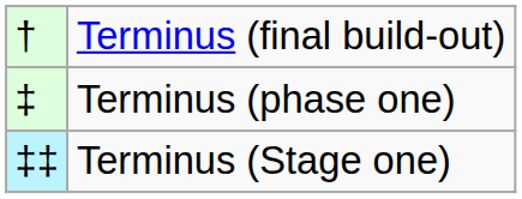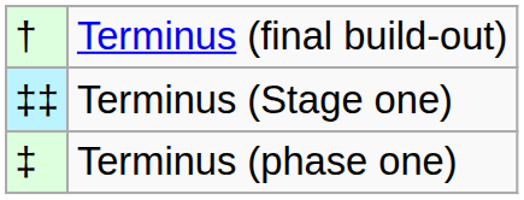rows swapped: Terminus (phase one) <-> Terminus (Stage one)
